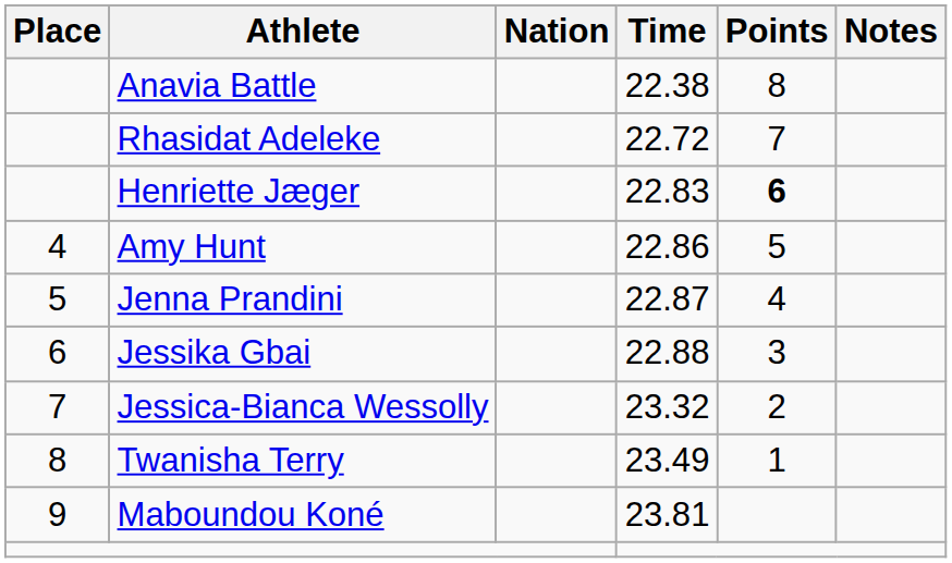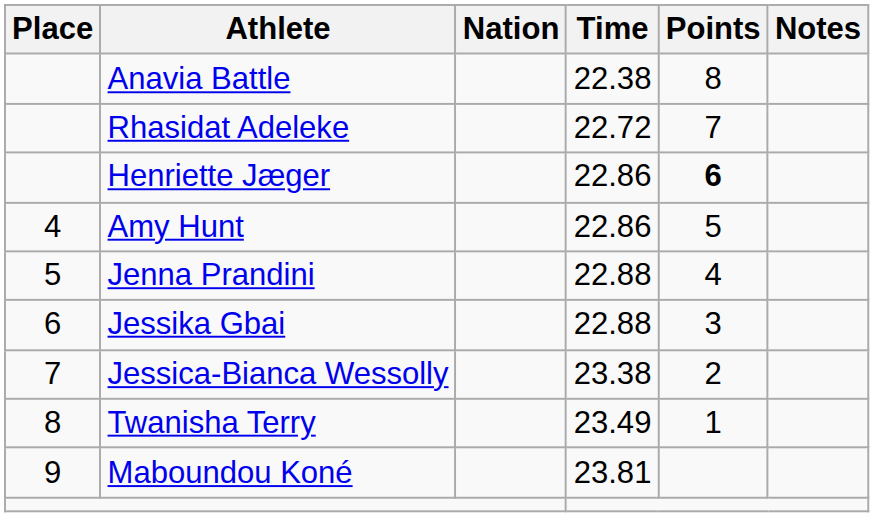Henriette Jæger | Time: 22.83 -> 22.86
Jenna Prandini | Time: 22.87 -> 22.88
Jessica-Bianca Wessolly | Time: 23.32 -> 23.38
